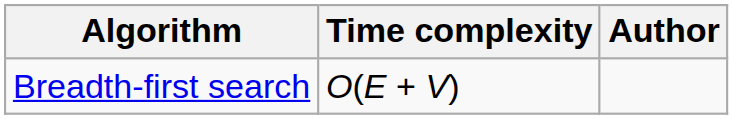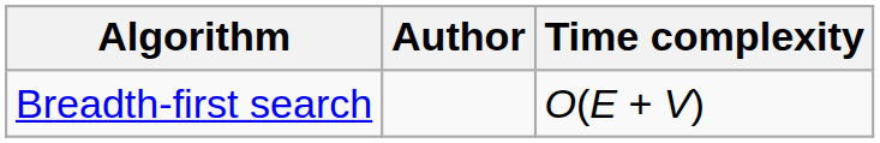columns swapped: Time complexity <-> Author
